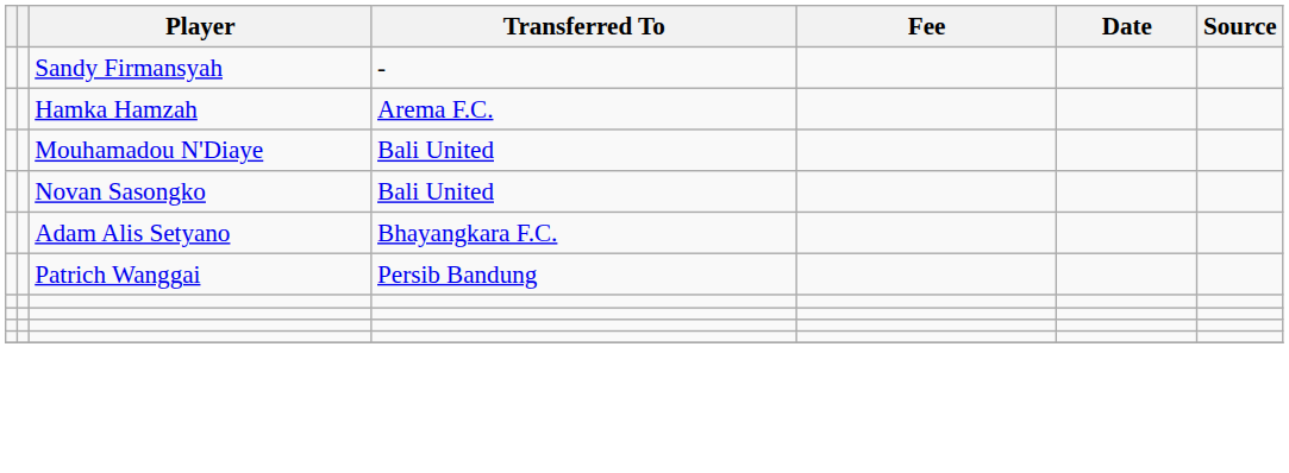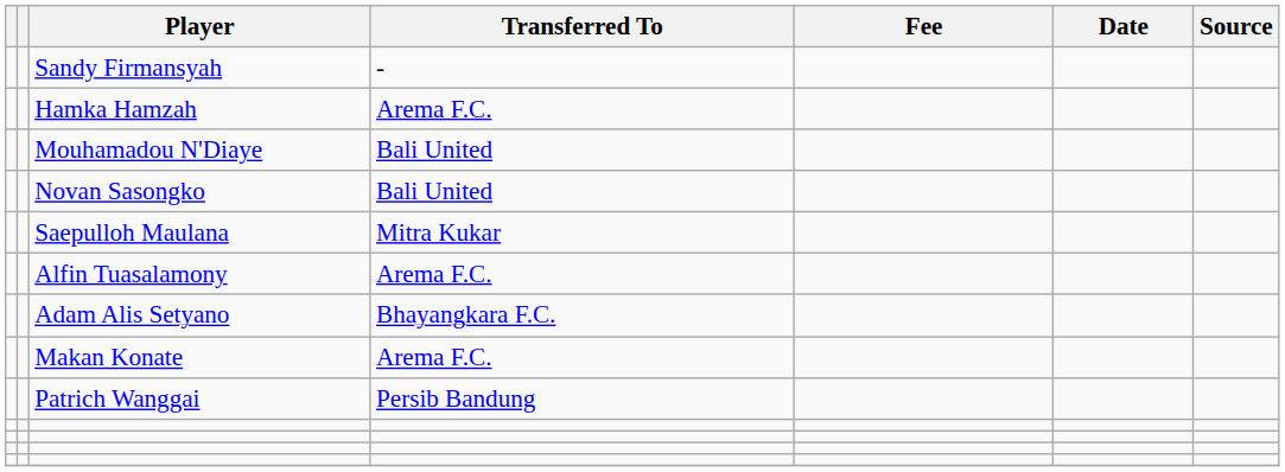+ row: Saepulloh Maulana | Mitra Kukar
+ row: Alfin Tuasalamony | Arema F.C.
+ row: Makan Konate | Arema F.C.
